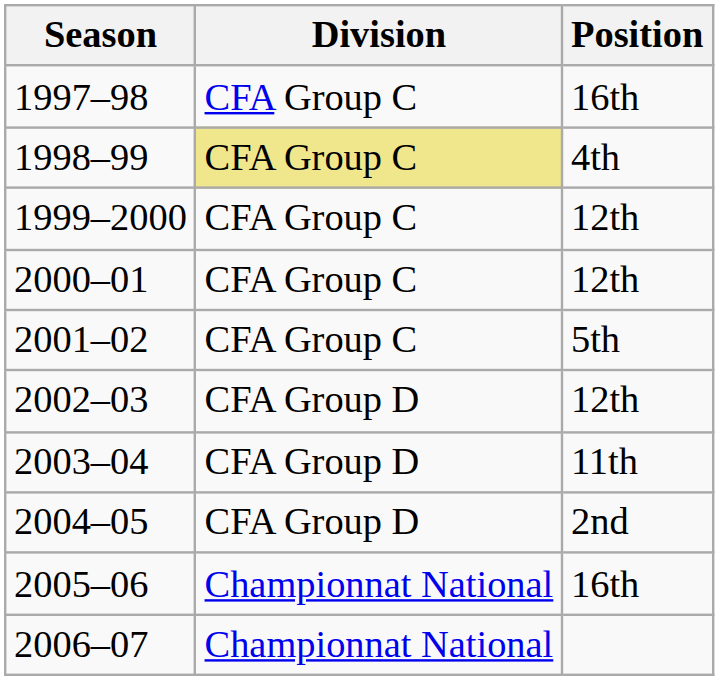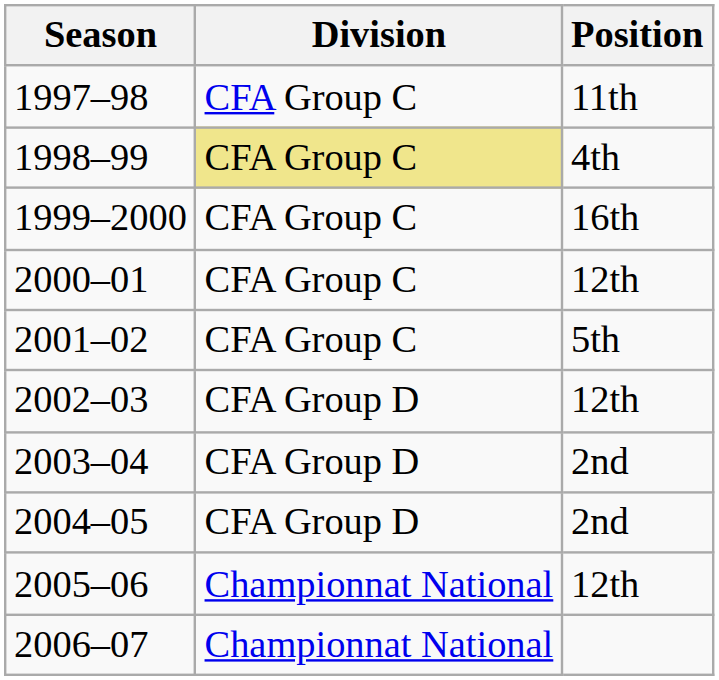1997–98 | Position: 16th -> 11th
1999–2000 | Position: 12th -> 16th
2003–04 | Position: 11th -> 2nd
2005–06 | Position: 16th -> 12th
